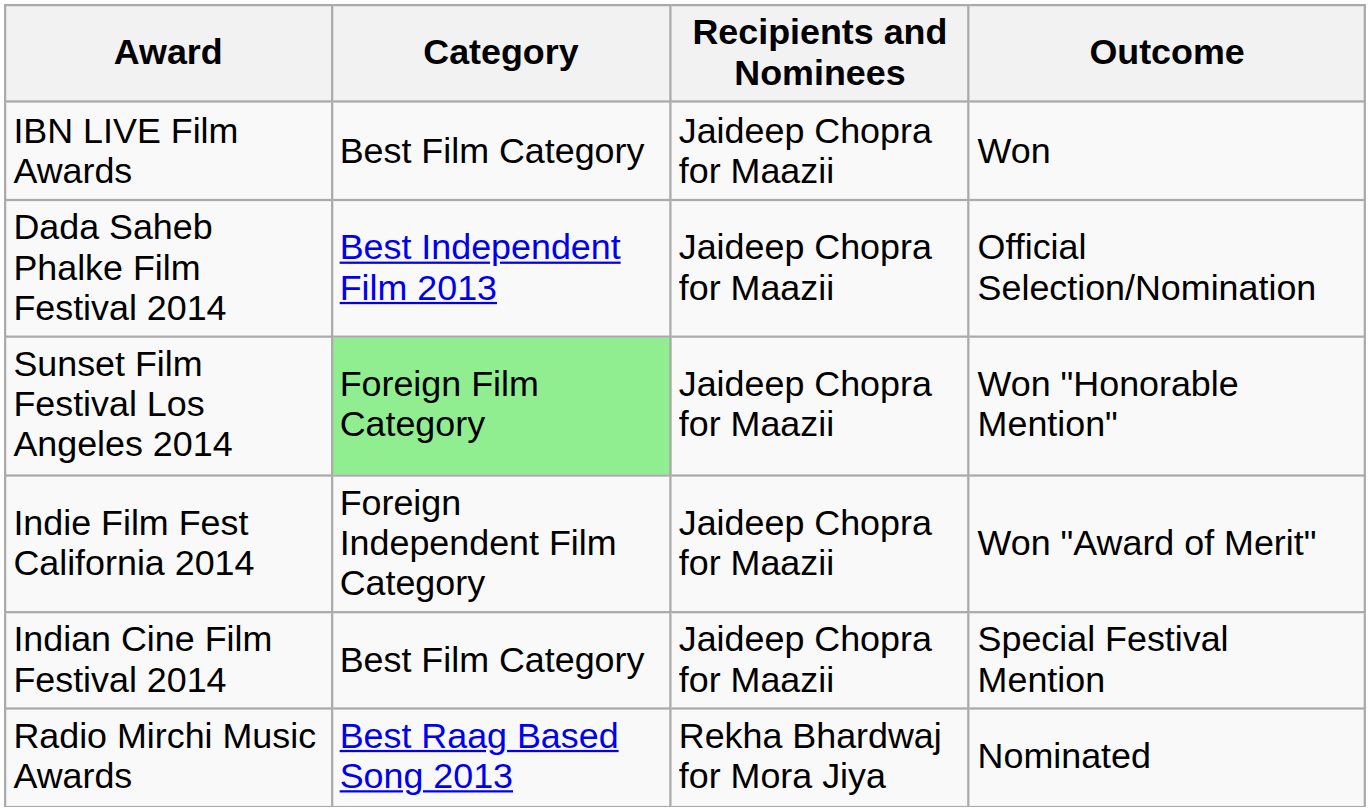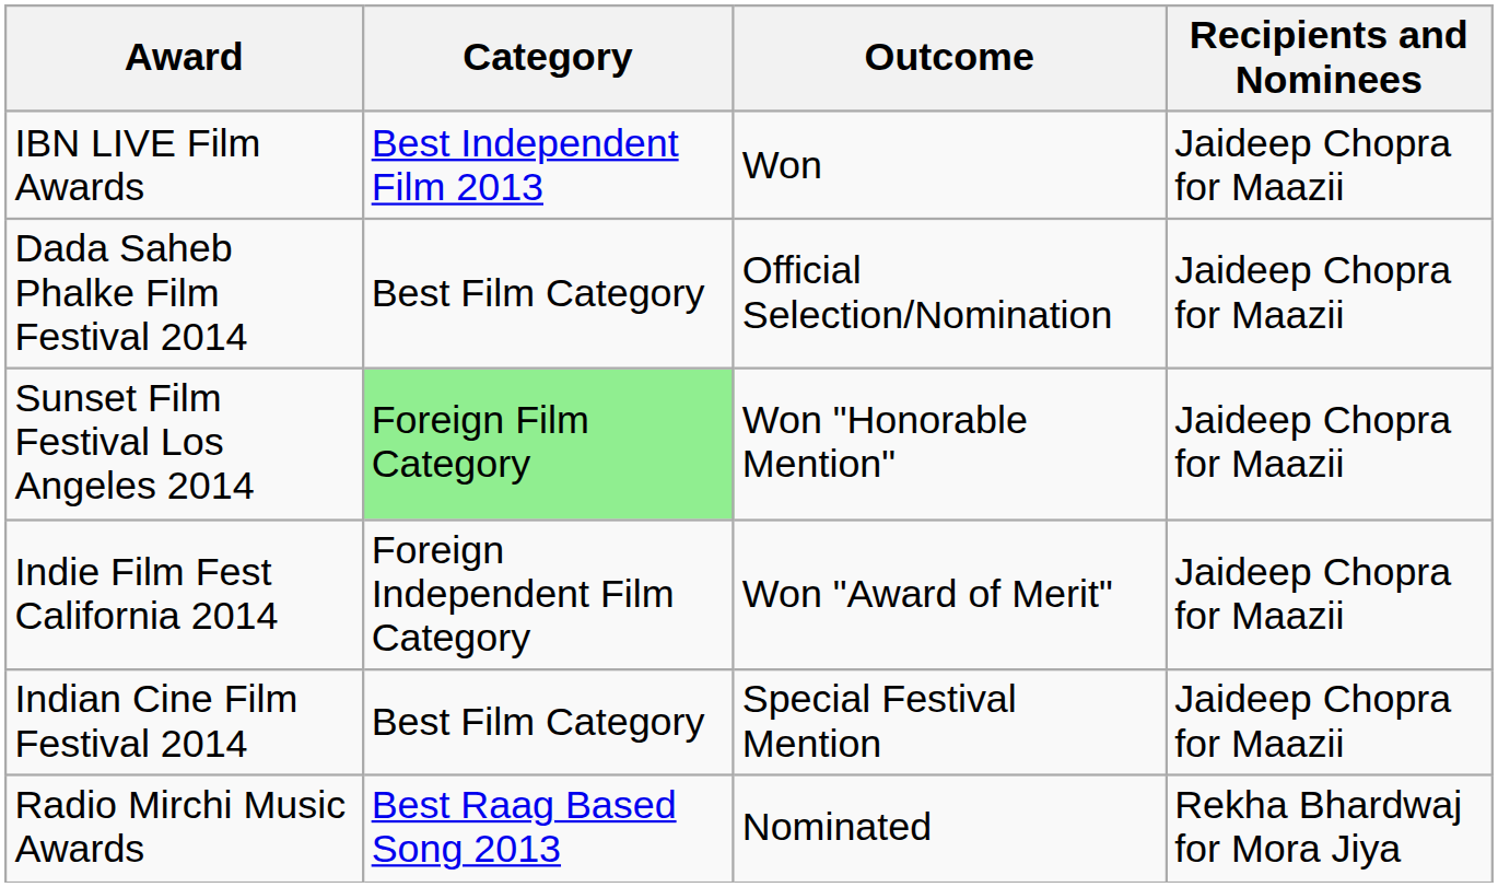columns swapped: Recipients and Nominees <-> Outcome
IBN LIVE Film Awards | Category: Best Film Category -> Best Independent Film 2013
Dada Saheb Phalke Film Festival 2014 | Category: Best Independent Film 2013 -> Best Film Category
